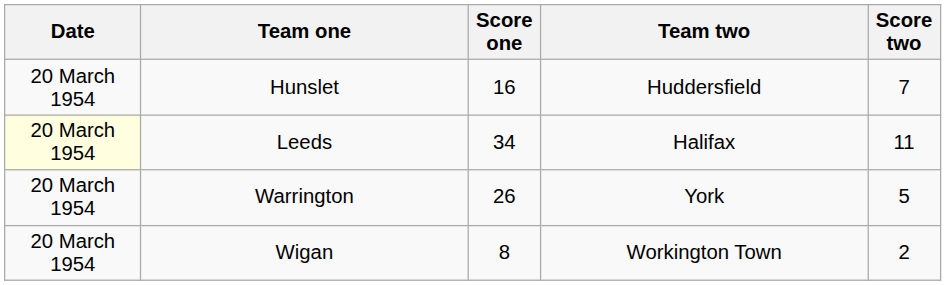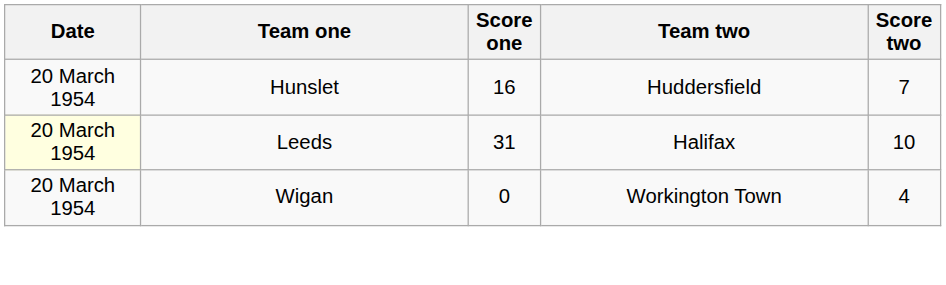Leeds | Score one: 34 -> 31
Leeds | Score two: 11 -> 10
- row: 20 March 1954 | Warrington | 26 | York | 5
Wigan | Score one: 8 -> 0
Wigan | Score two: 2 -> 4
